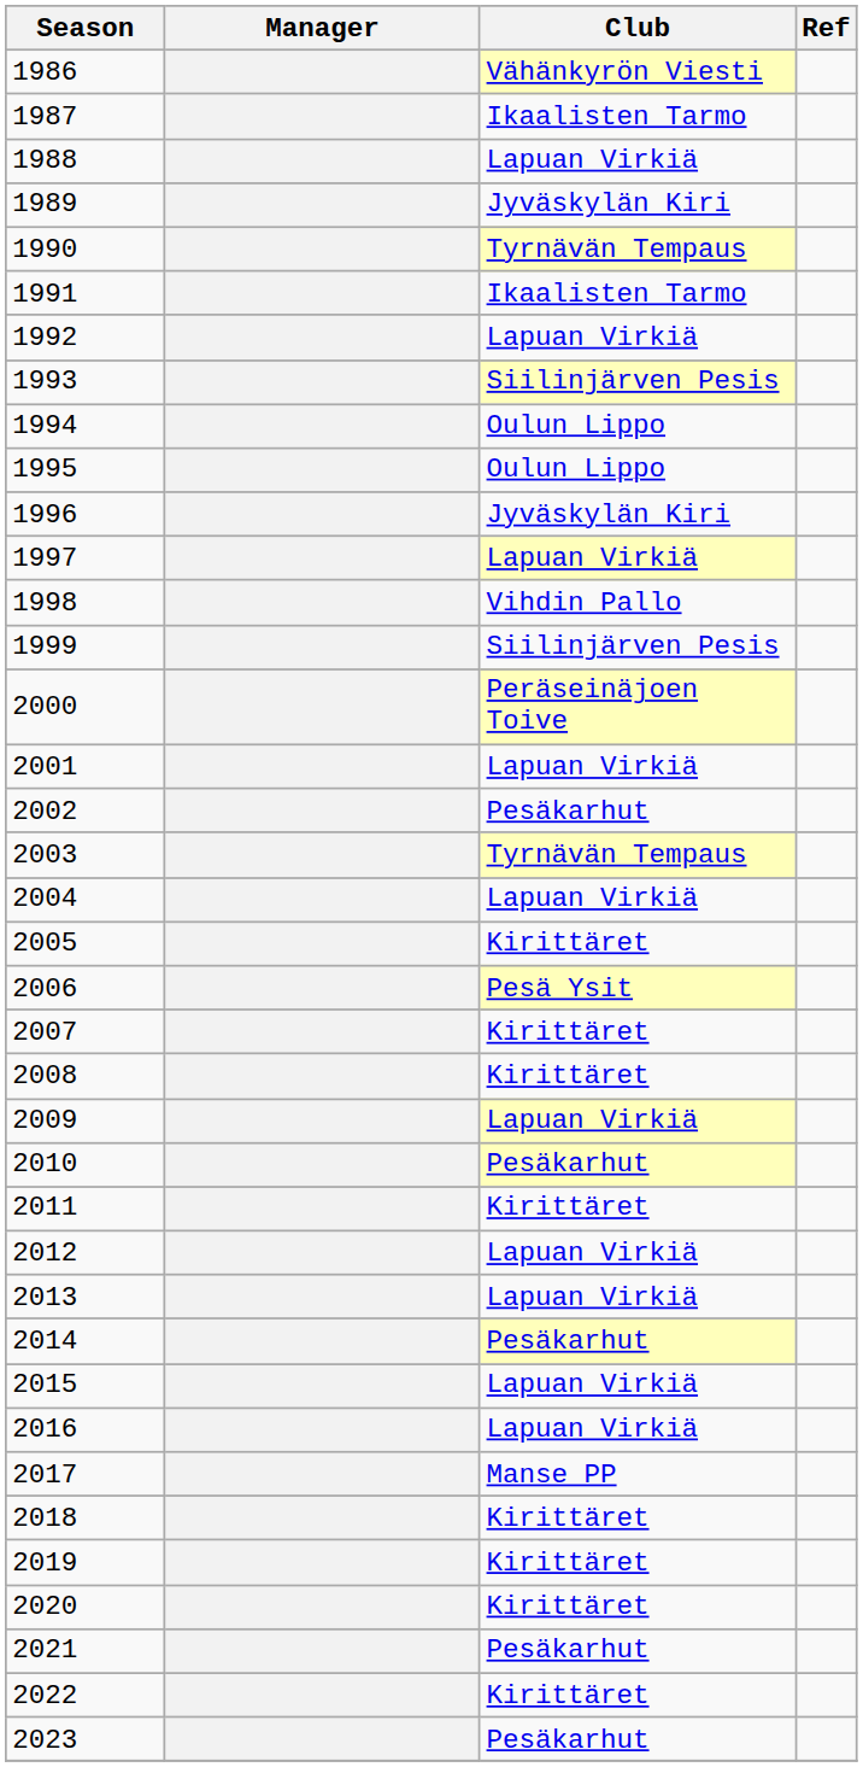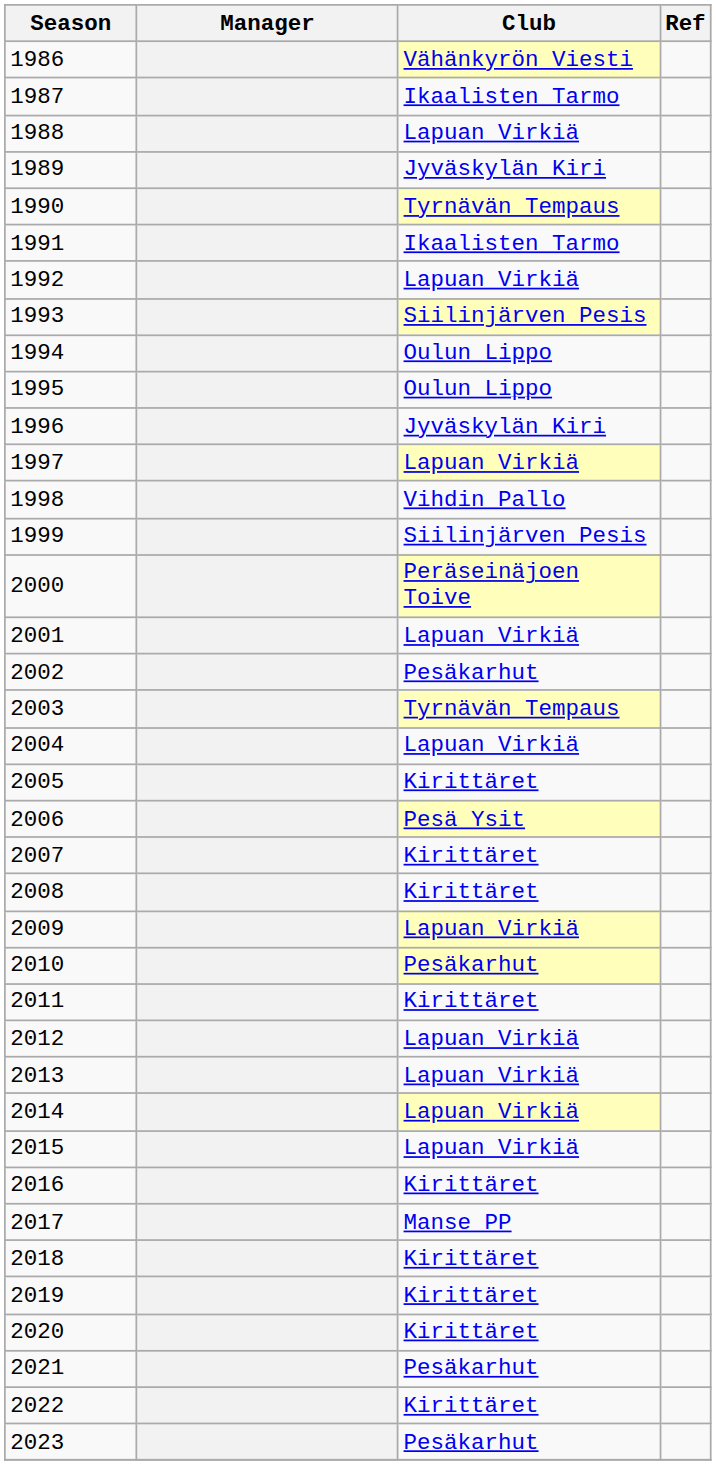2014 | Club: Pesäkarhut -> Lapuan Virkiä
2016 | Club: Lapuan Virkiä -> Kirittäret
